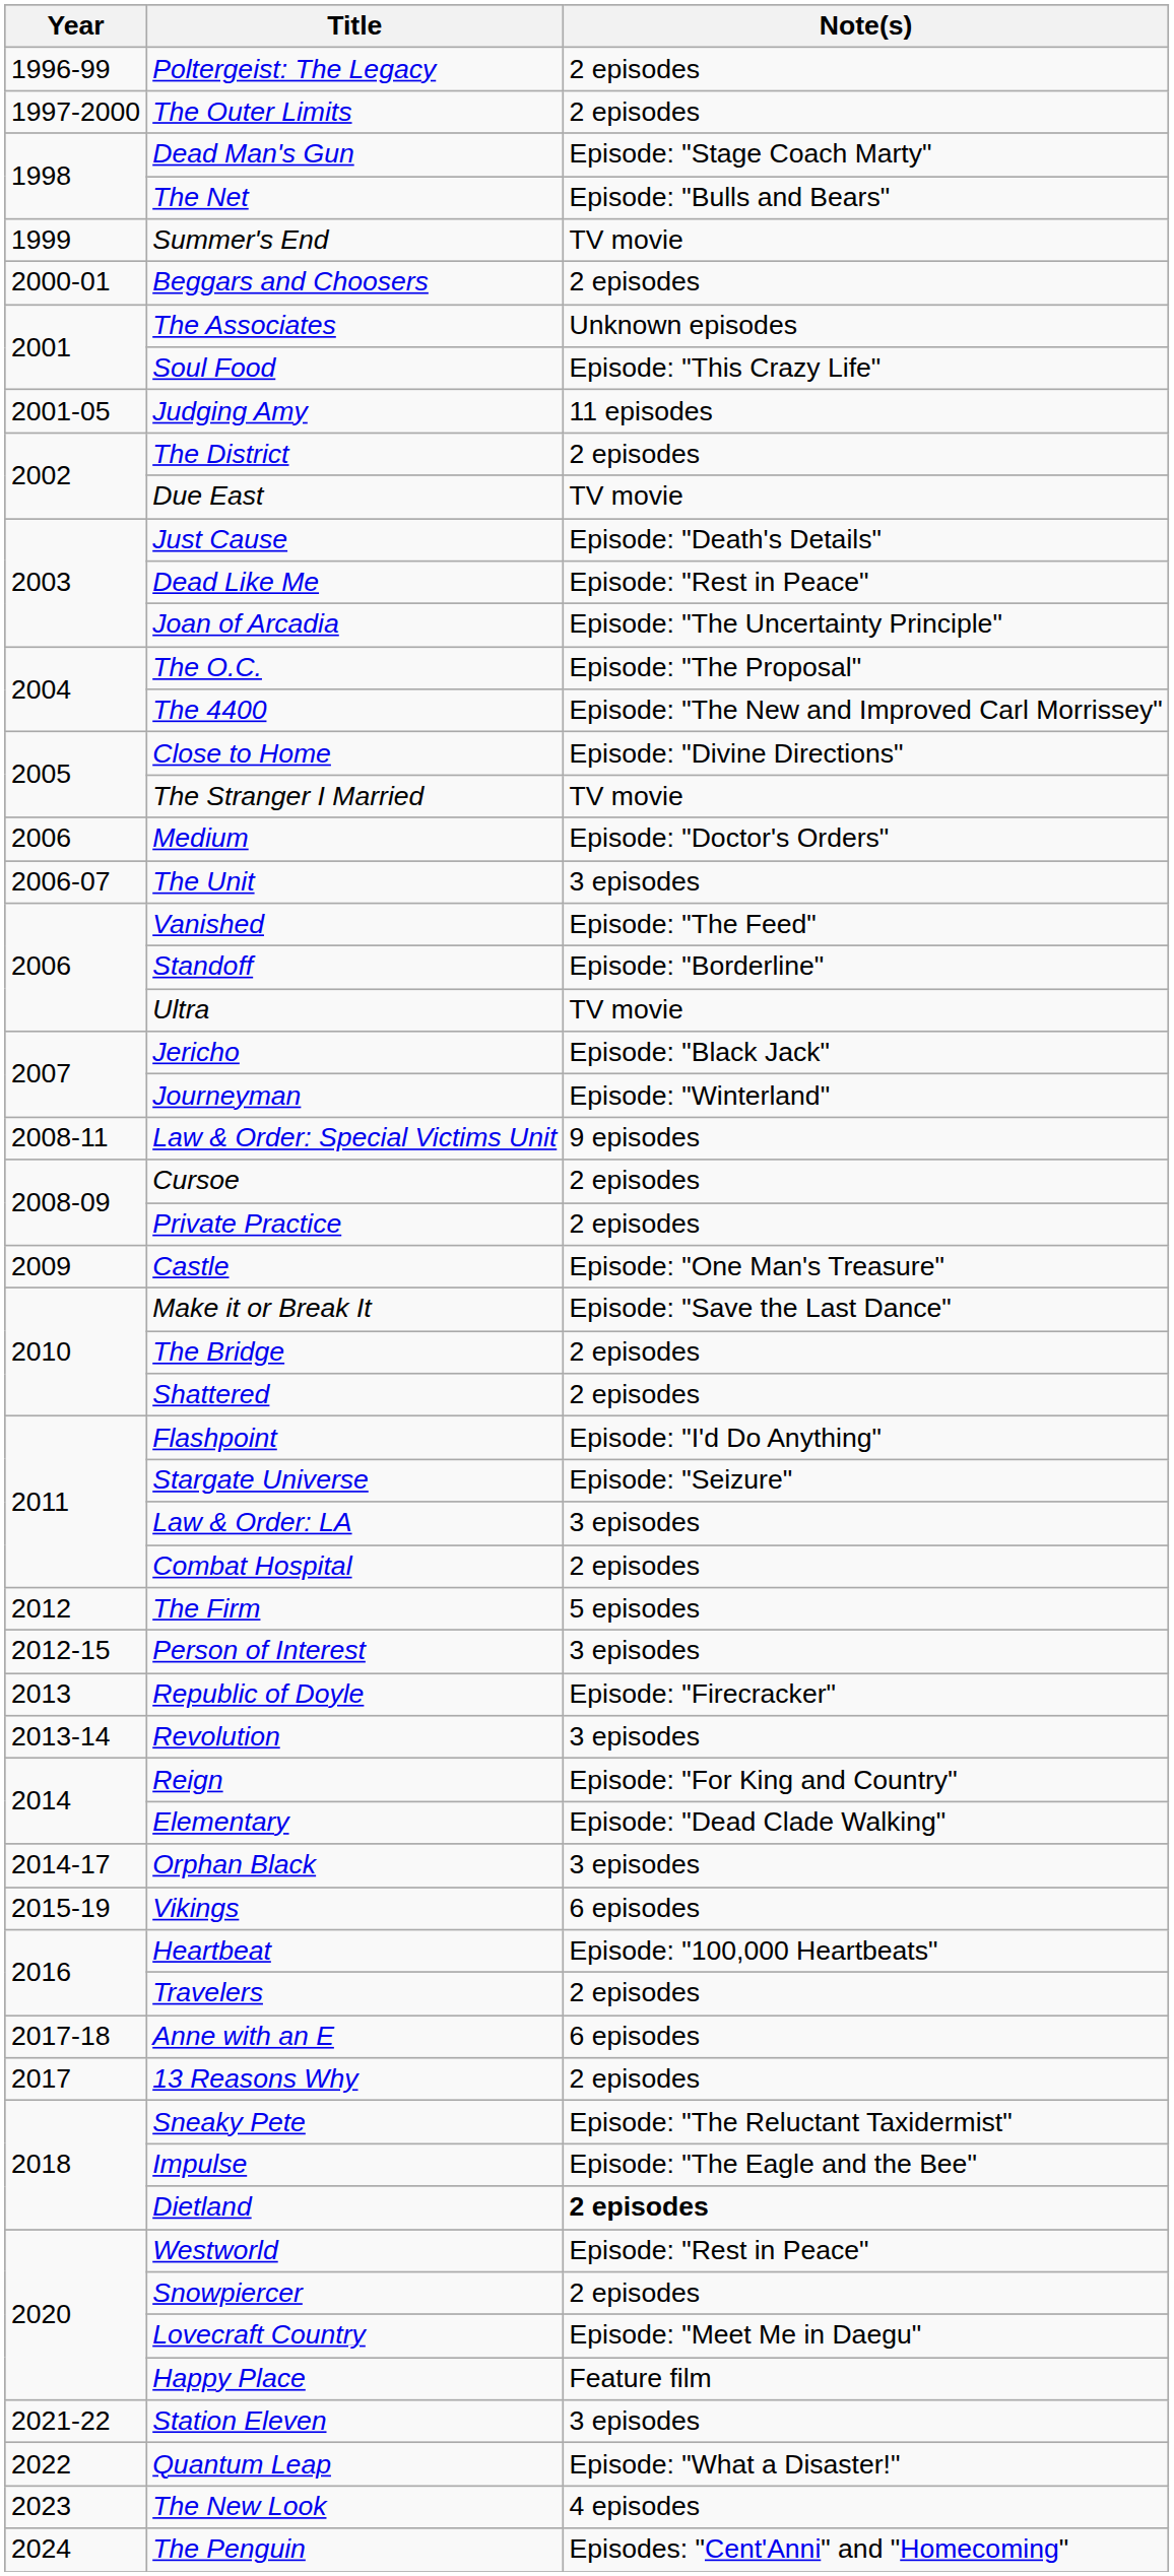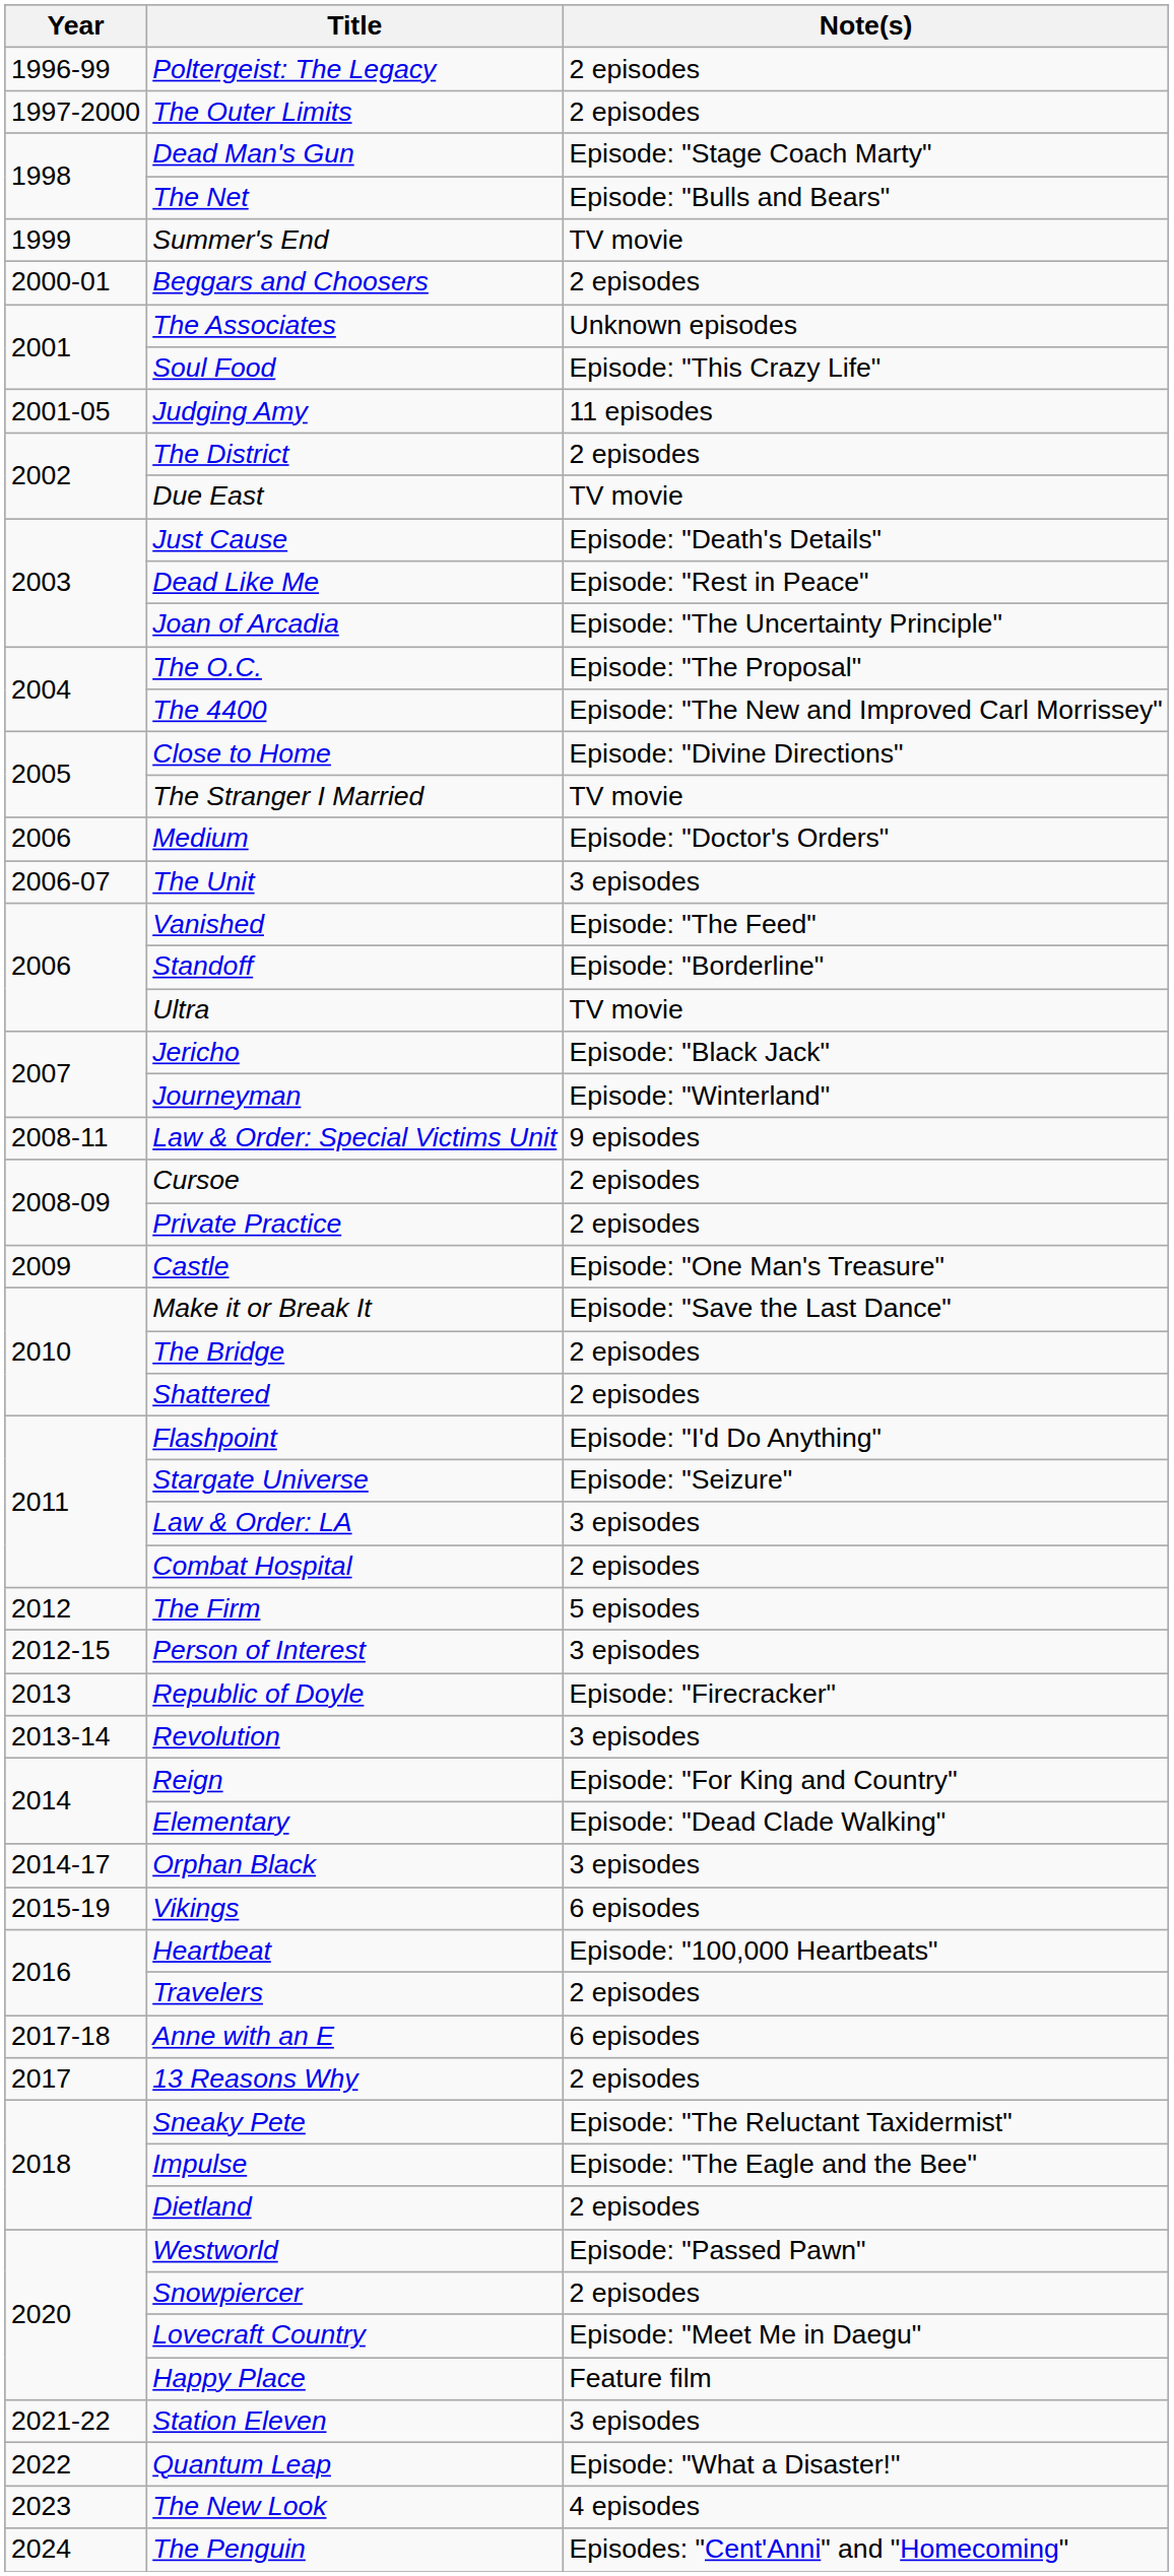Dietland | Note(s): bold -> normal
Westworld | Note(s): Episode: "Rest in Peace" -> Episode: "Passed Pawn"
